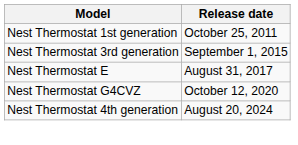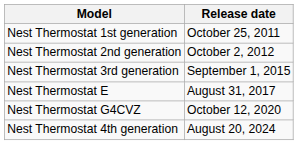+ row: Nest Thermostat 2nd generation | October 2, 2012
